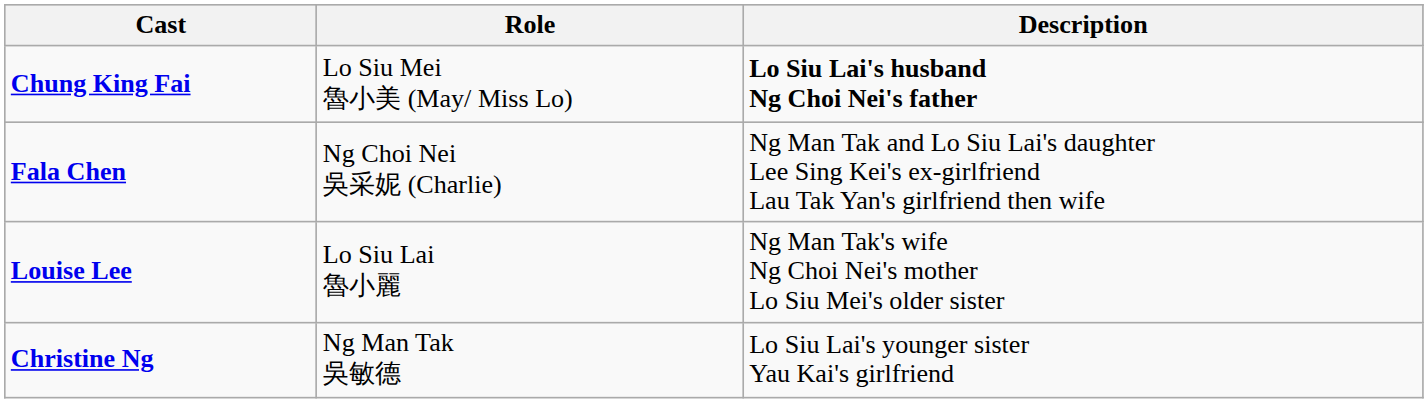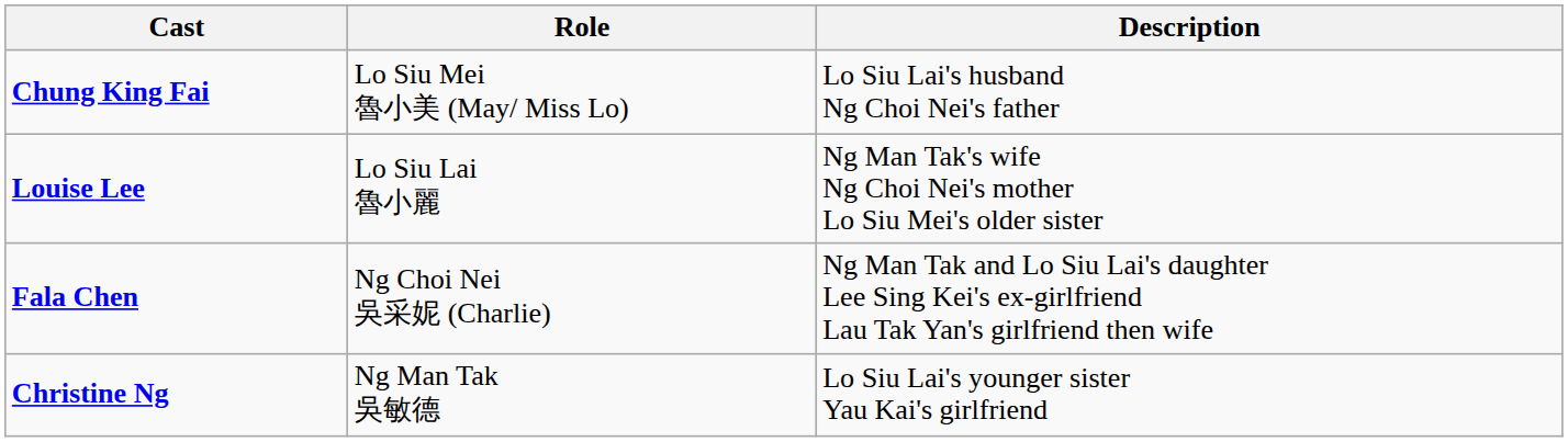Chung King Fai | Description: bold -> normal
rows swapped: Louise Lee <-> Fala Chen
